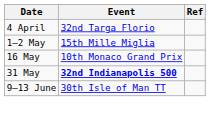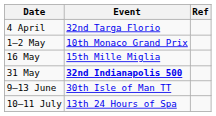1–2 May | Event: 15th Mille Miglia -> 10th Monaco Grand Prix
16 May | Event: 10th Monaco Grand Prix -> 15th Mille Miglia
+ row: 10–11 July | 13th 24 Hours of Spa
